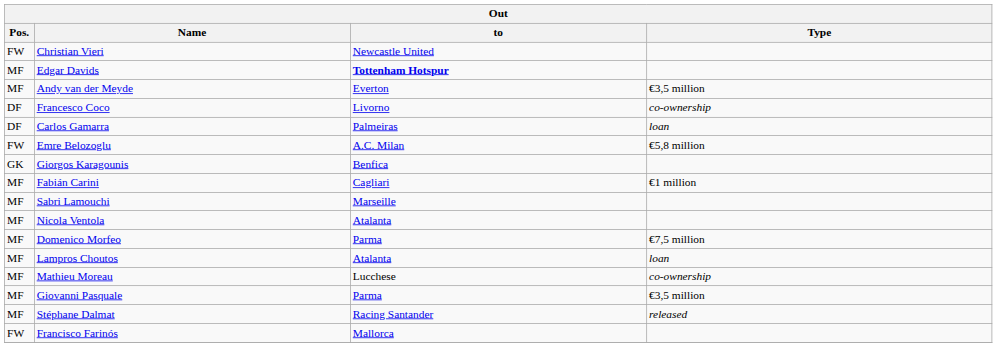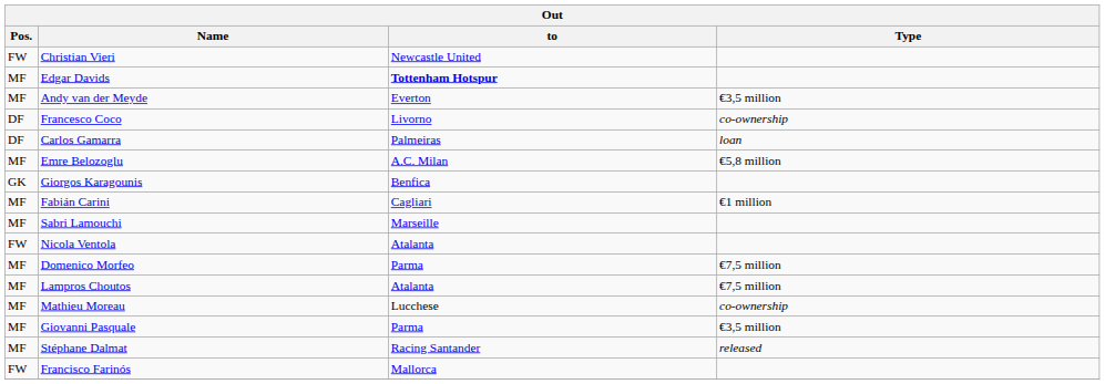Emre Belozoglu | Pos.: FW -> MF
Nicola Ventola | Pos.: MF -> FW
Lampros Choutos | Type: loan -> €7,5 million
